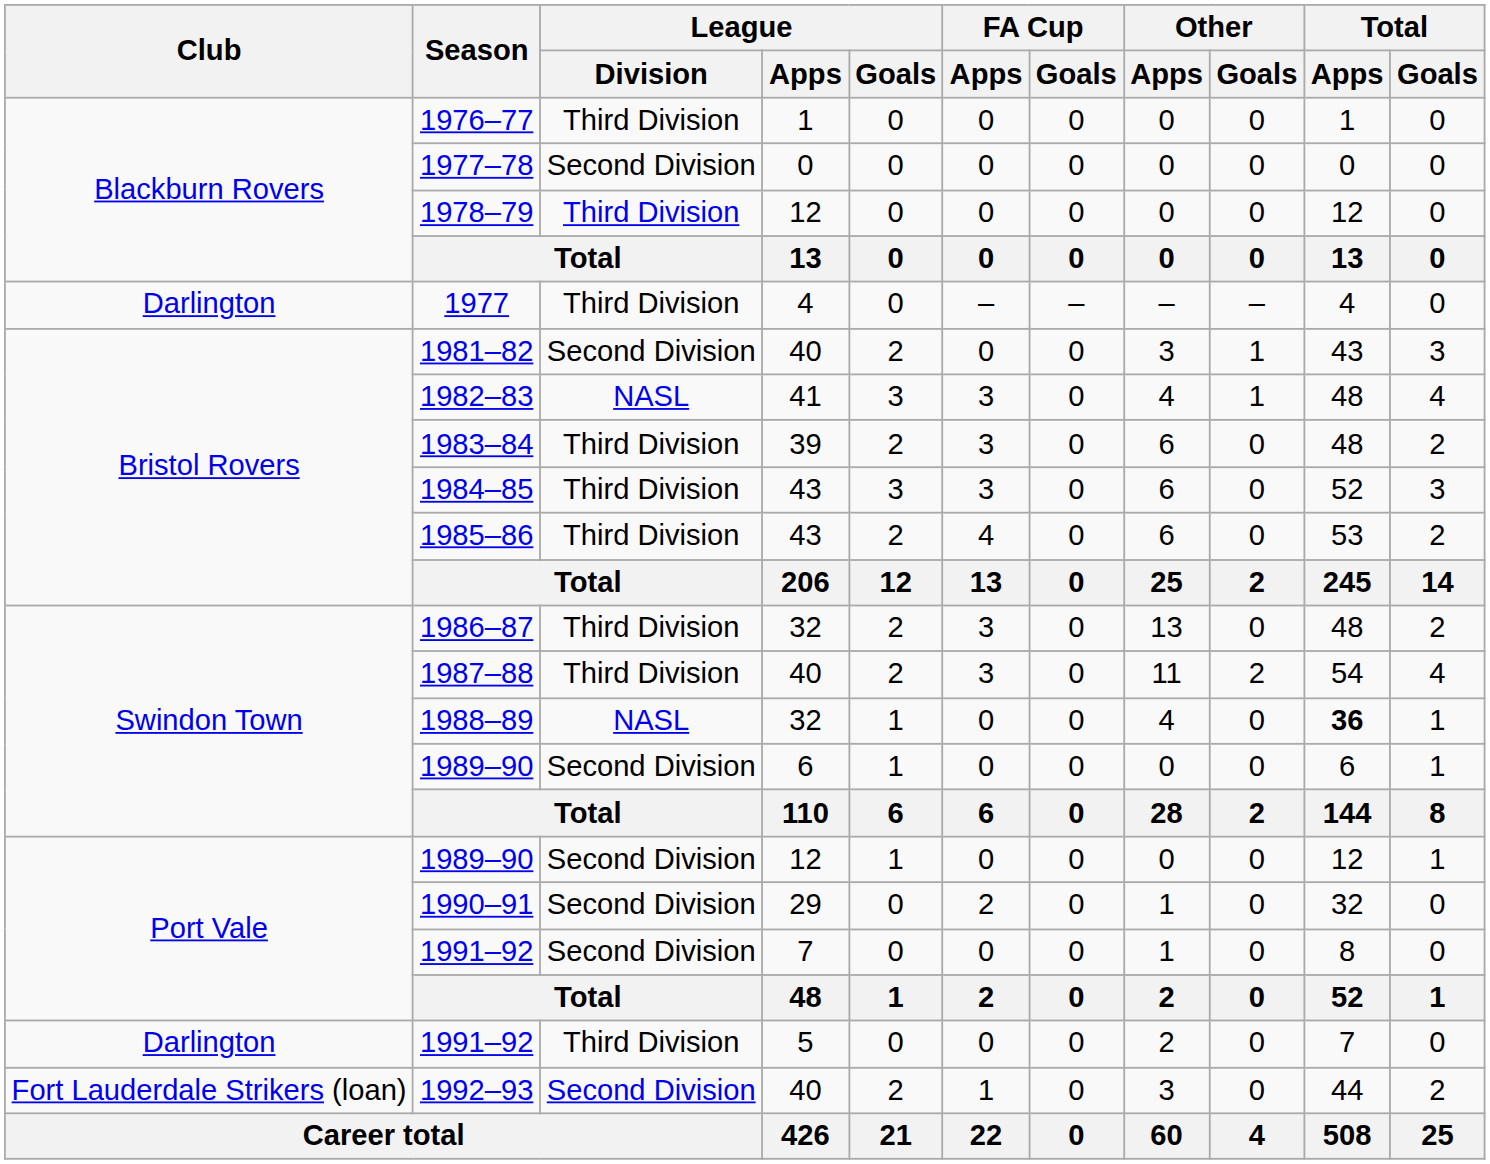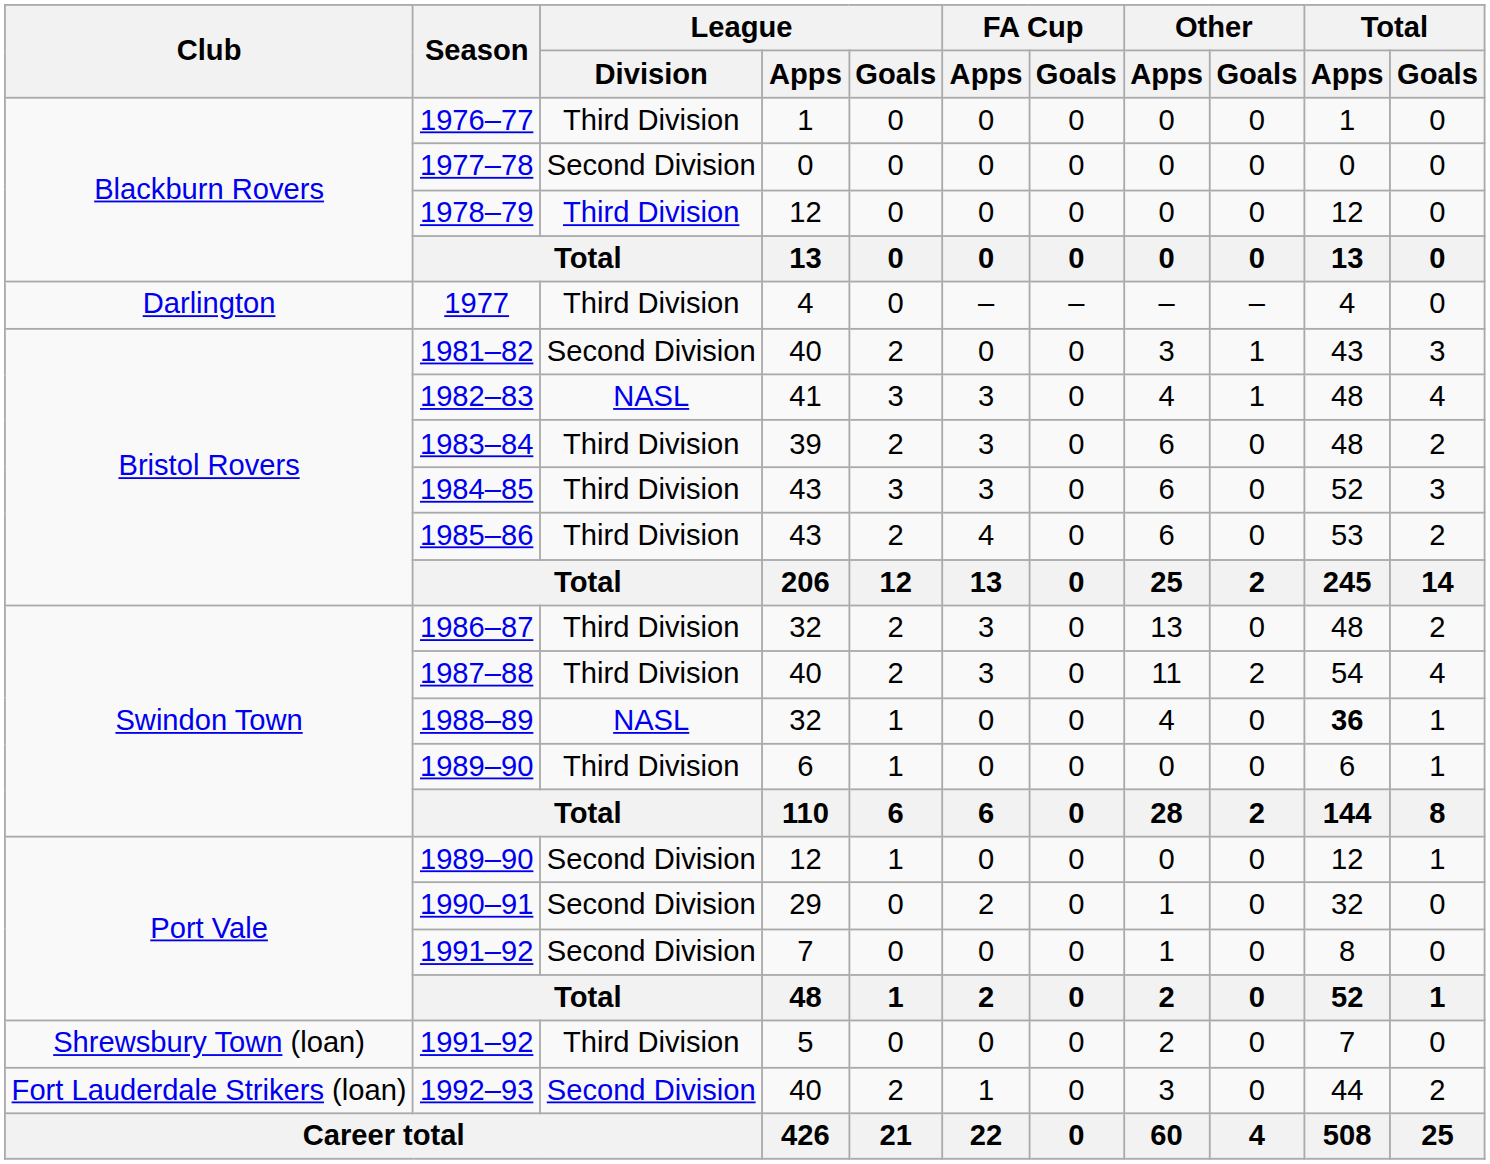1989–90 / 6 | League / Division: Second Division -> Third Division
1991–92 / 5 | Club: Darlington -> Shrewsbury Town (loan)
